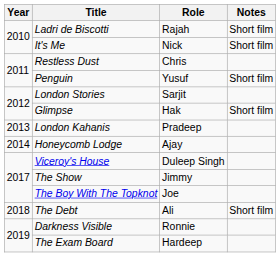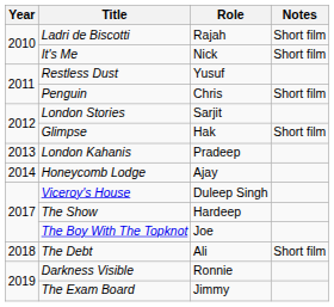Restless Dust | Role: Chris -> Yusuf
Penguin | Role: Yusuf -> Chris
The Show | Role: Jimmy -> Hardeep
The Exam Board | Role: Hardeep -> Jimmy
